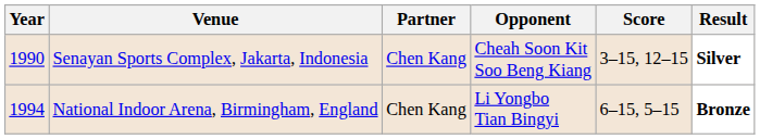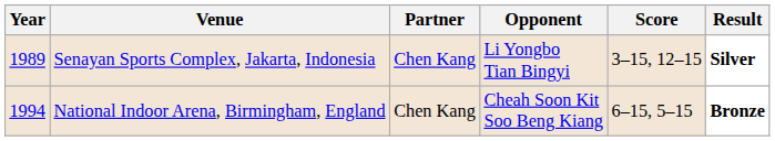Senayan Sports Complex, Jakarta, Indonesia | Year: 1990 -> 1989
Senayan Sports Complex, Jakarta, Indonesia | Opponent: Cheah Soon Kit Soo Beng Kiang -> Li Yongbo Tian Bingyi
National Indoor Arena, Birmingham, England | Opponent: Li Yongbo Tian Bingyi -> Cheah Soon Kit Soo Beng Kiang
